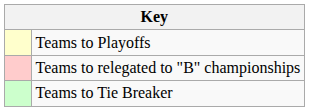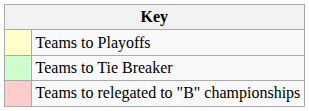rows swapped: Teams to Tie Breaker <-> Teams to relegated to "B" championships
